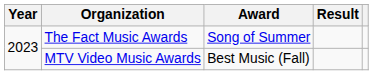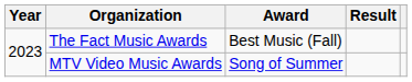The Fact Music Awards | Award: Song of Summer -> Best Music (Fall)
MTV Video Music Awards | Award: Best Music (Fall) -> Song of Summer
